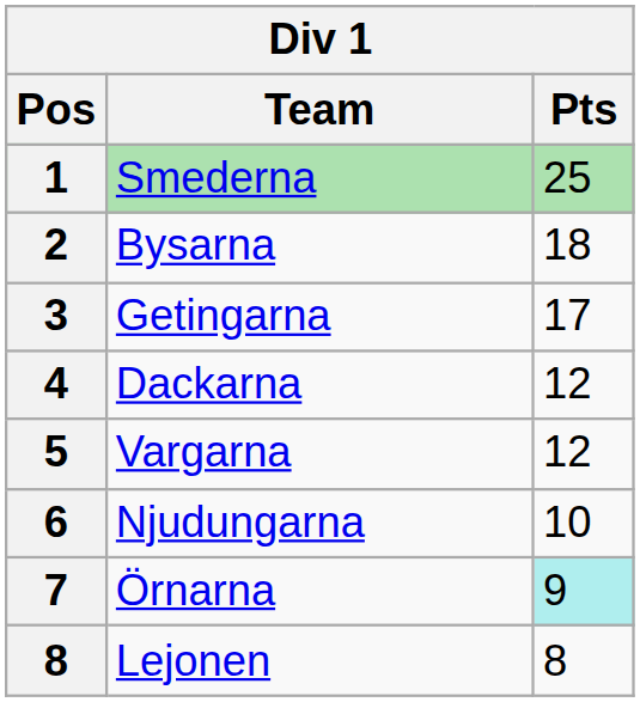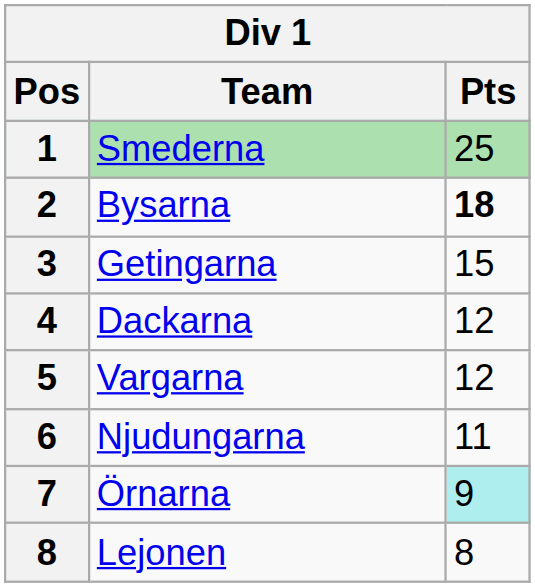Bysarna | Pts: normal -> bold
Getingarna | Pts: 17 -> 15
Njudungarna | Pts: 10 -> 11
